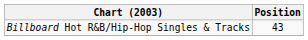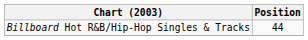Billboard Hot R&B/Hip-Hop Singles & Tracks | Position: 43 -> 44
